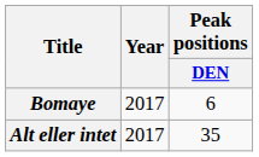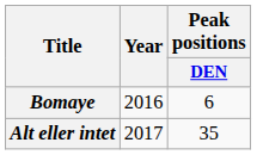Bomaye | Year: 2017 -> 2016
